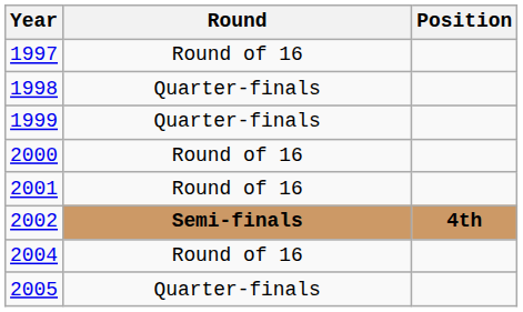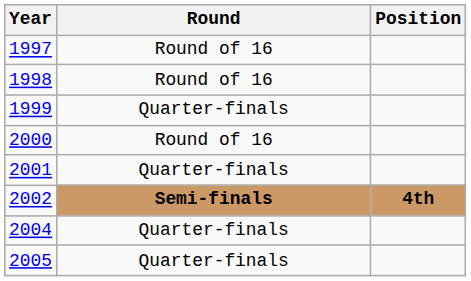1998 | Round: Quarter-finals -> Round of 16
2001 | Round: Round of 16 -> Quarter-finals
2004 | Round: Round of 16 -> Quarter-finals
